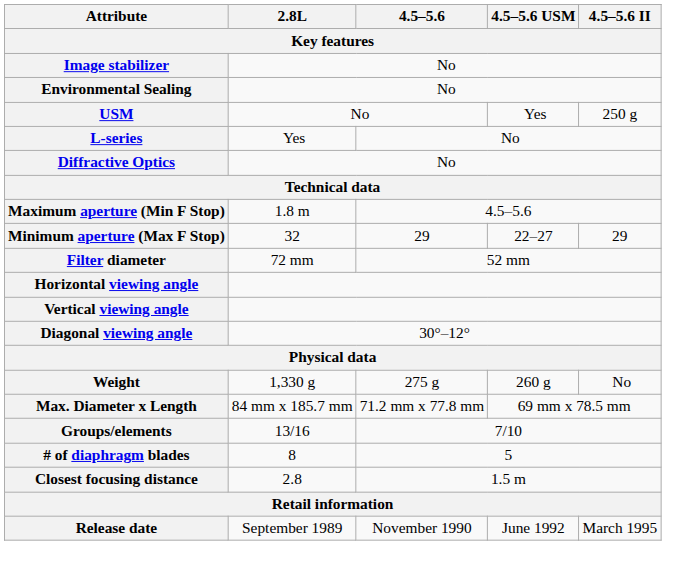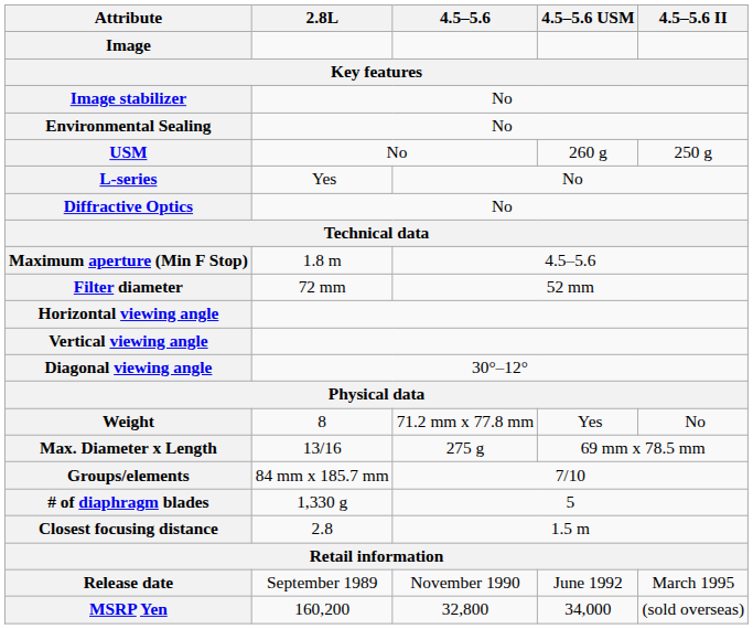+ row: Image
USM | 4.5–5.6 USM: Yes -> 260 g
- row: Minimum aperture (Max F Stop) | 32 | 29 | 22–27 | 29
Weight | 2.8L: 1,330 g -> 8
Weight | 4.5–5.6: 275 g -> 71.2 mm x 77.8 mm
Weight | 4.5–5.6 USM: 260 g -> Yes
Max. Diameter x Length | 2.8L: 84 mm x 185.7 mm -> 13/16
Max. Diameter x Length | 4.5–5.6: 71.2 mm x 77.8 mm -> 275 g
Groups/elements | 2.8L: 13/16 -> 84 mm x 185.7 mm
# of diaphragm blades | 2.8L: 8 -> 1,330 g
+ row: MSRP Yen | 160,200 | 32,800 | 34,000 | (sold overseas)
